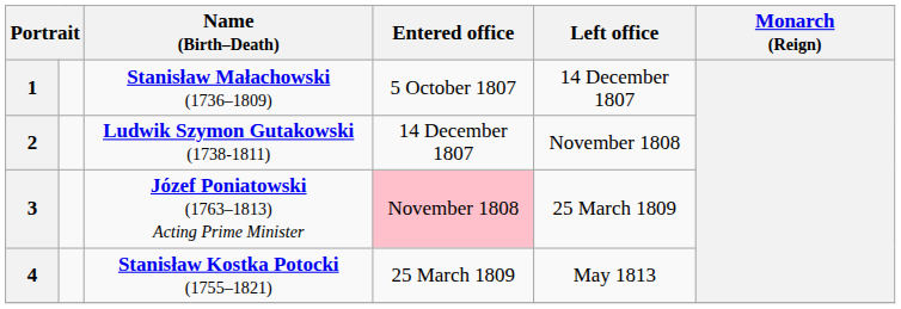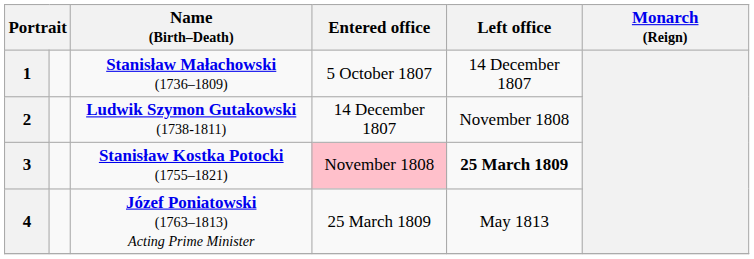3 | Name (Birth–Death): Józef Poniatowski (1763–1813) Acting Prime Minister -> Stanisław Kostka Potocki (1755–1821)
3 | Left office: normal -> bold
4 | Name (Birth–Death): Stanisław Kostka Potocki (1755–1821) -> Józef Poniatowski (1763–1813) Acting Prime Minister
